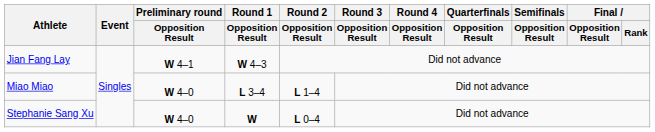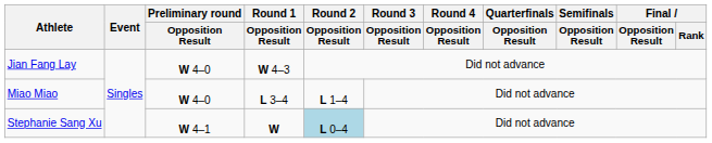Jian Fang Lay | Preliminary round / Opposition Result: W 4–1 -> W 4–0
Stephanie Sang Xu | Preliminary round / Opposition Result: W 4–0 -> W 4–1
Stephanie Sang Xu | Round 2 / Opposition Result: no background -> lightblue background
